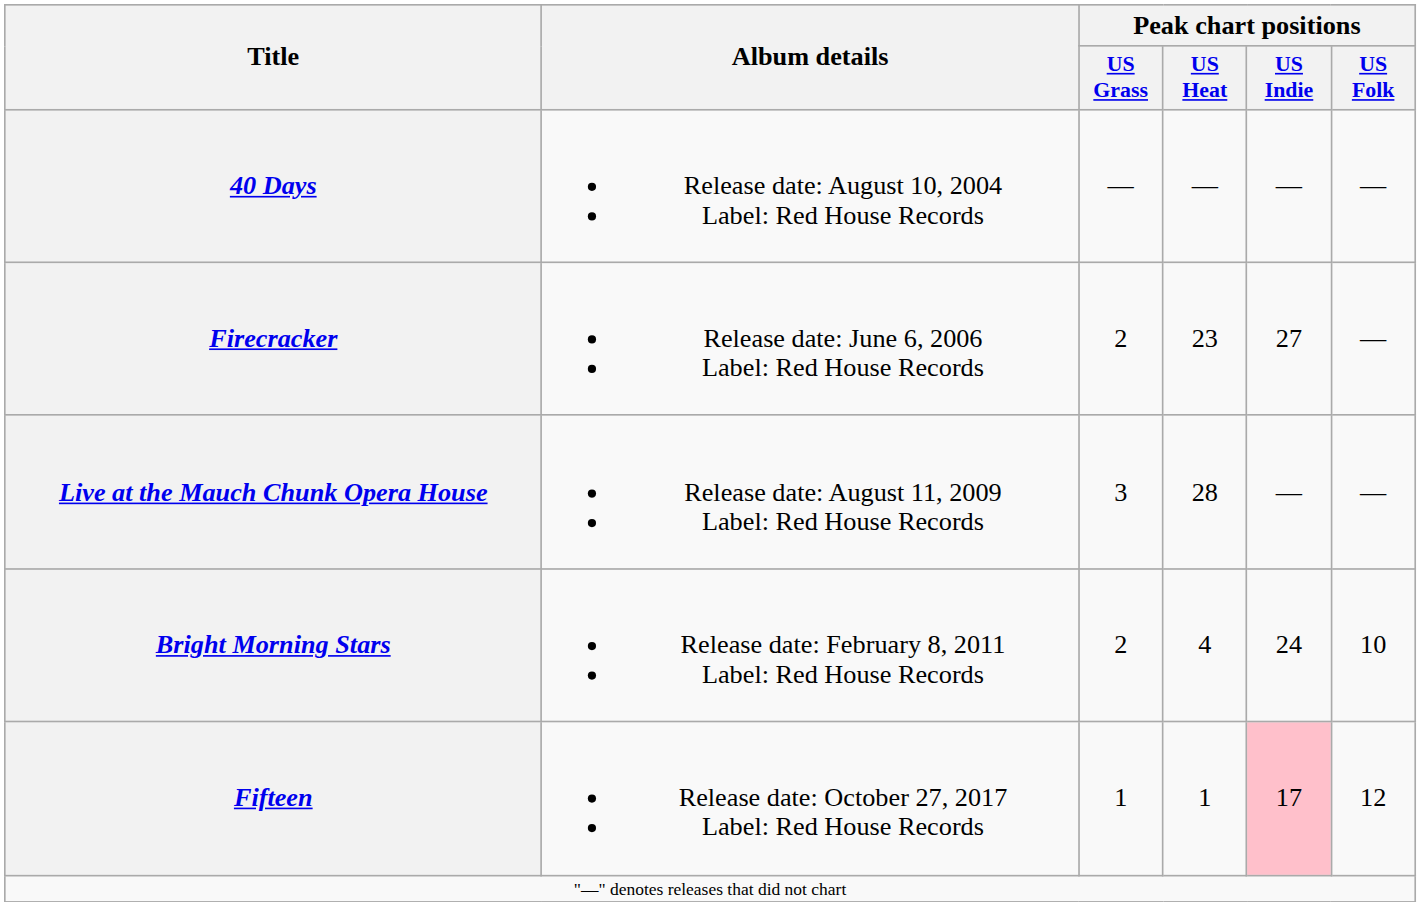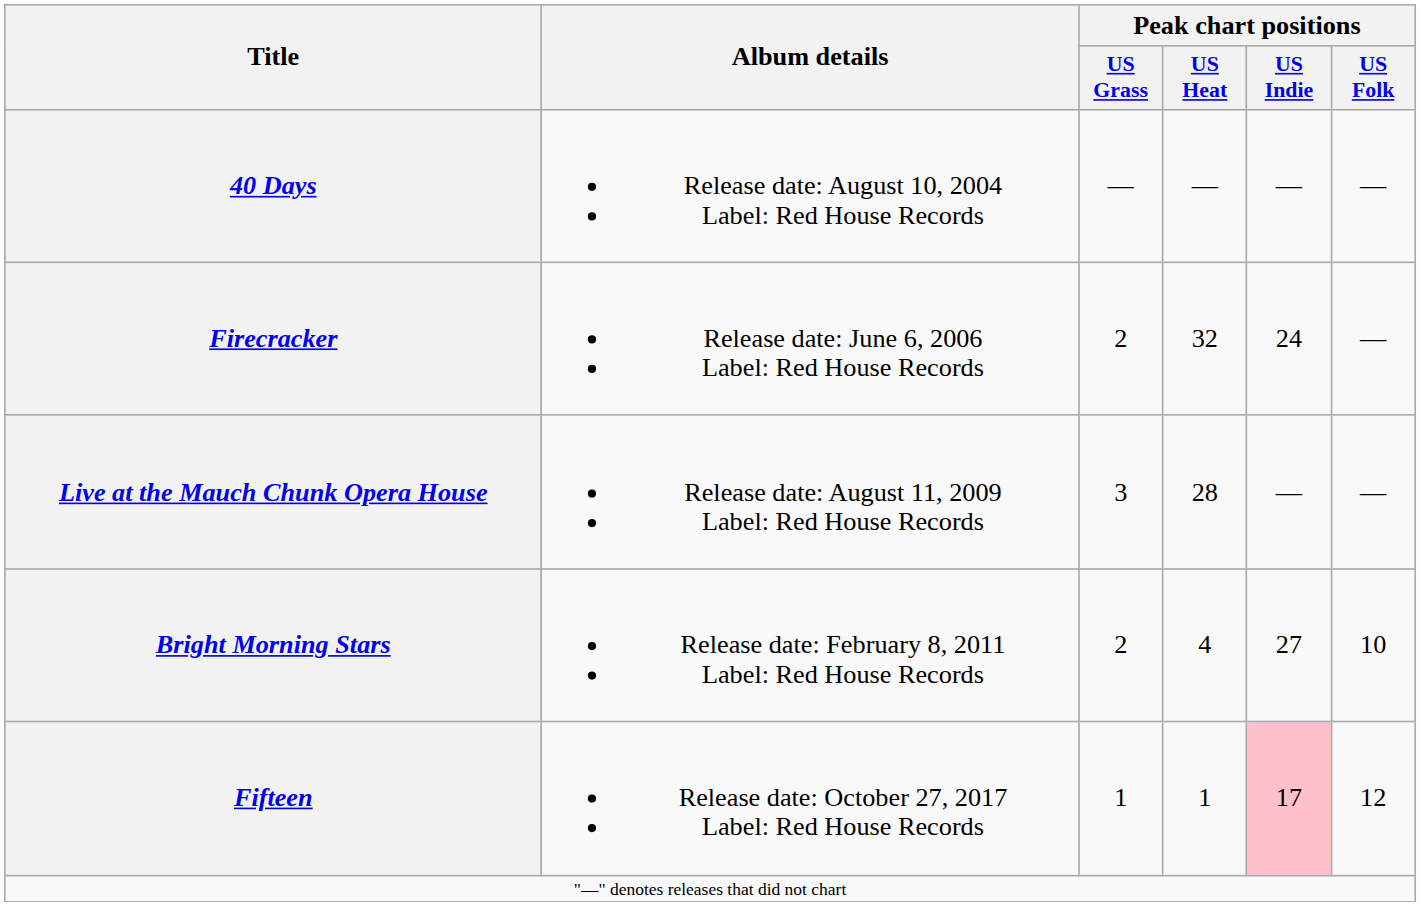Firecracker | Peak chart positions / US Heat: 23 -> 32
Firecracker | Peak chart positions / US Indie: 27 -> 24
Bright Morning Stars | Peak chart positions / US Indie: 24 -> 27
